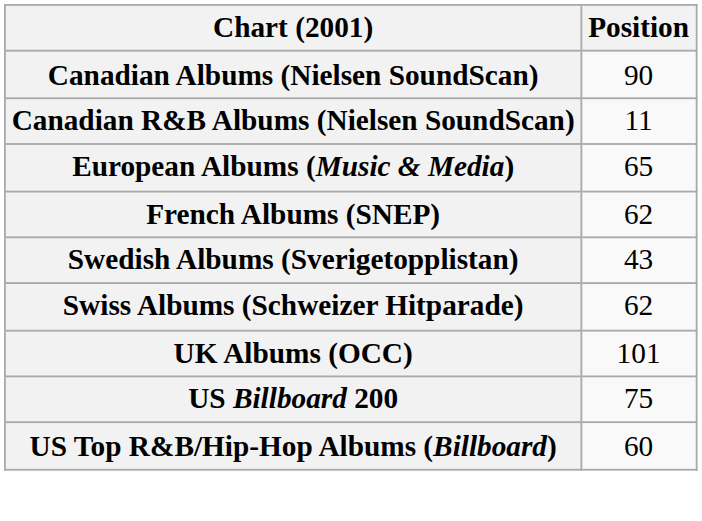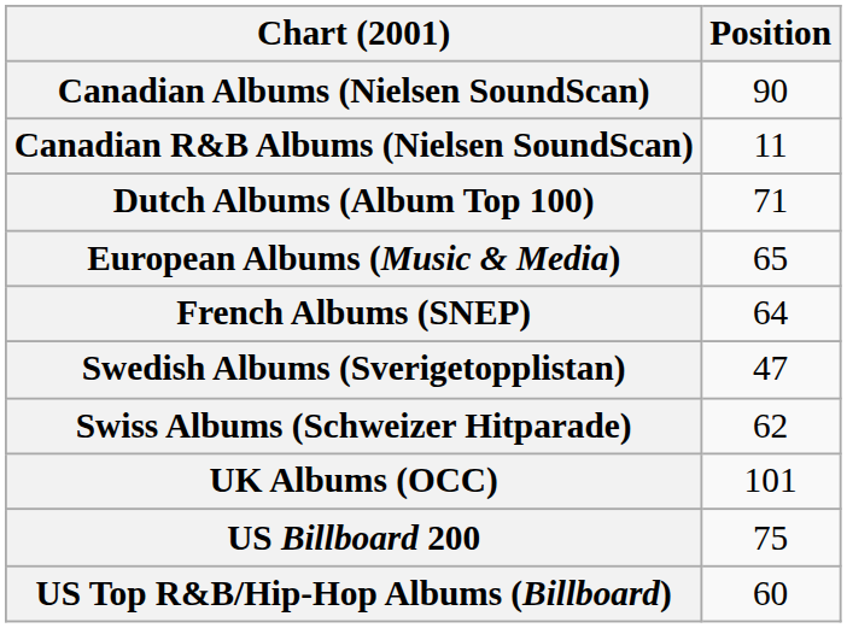+ row: Dutch Albums (Album Top 100) | 71
French Albums (SNEP) | Position: 62 -> 64
Swedish Albums (Sverigetopplistan) | Position: 43 -> 47
